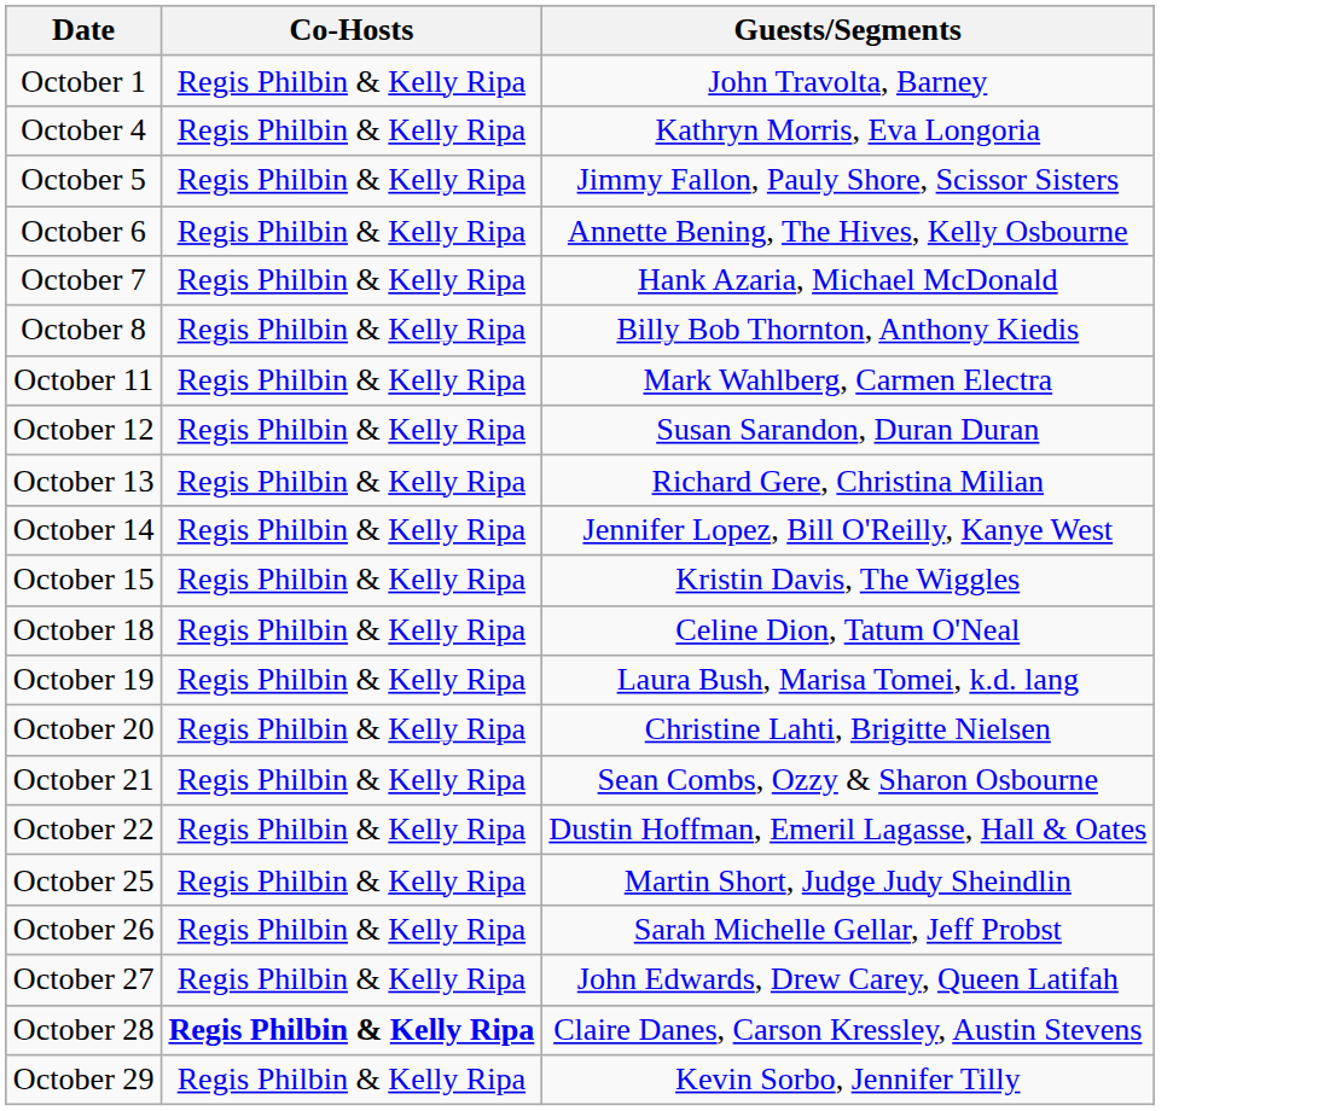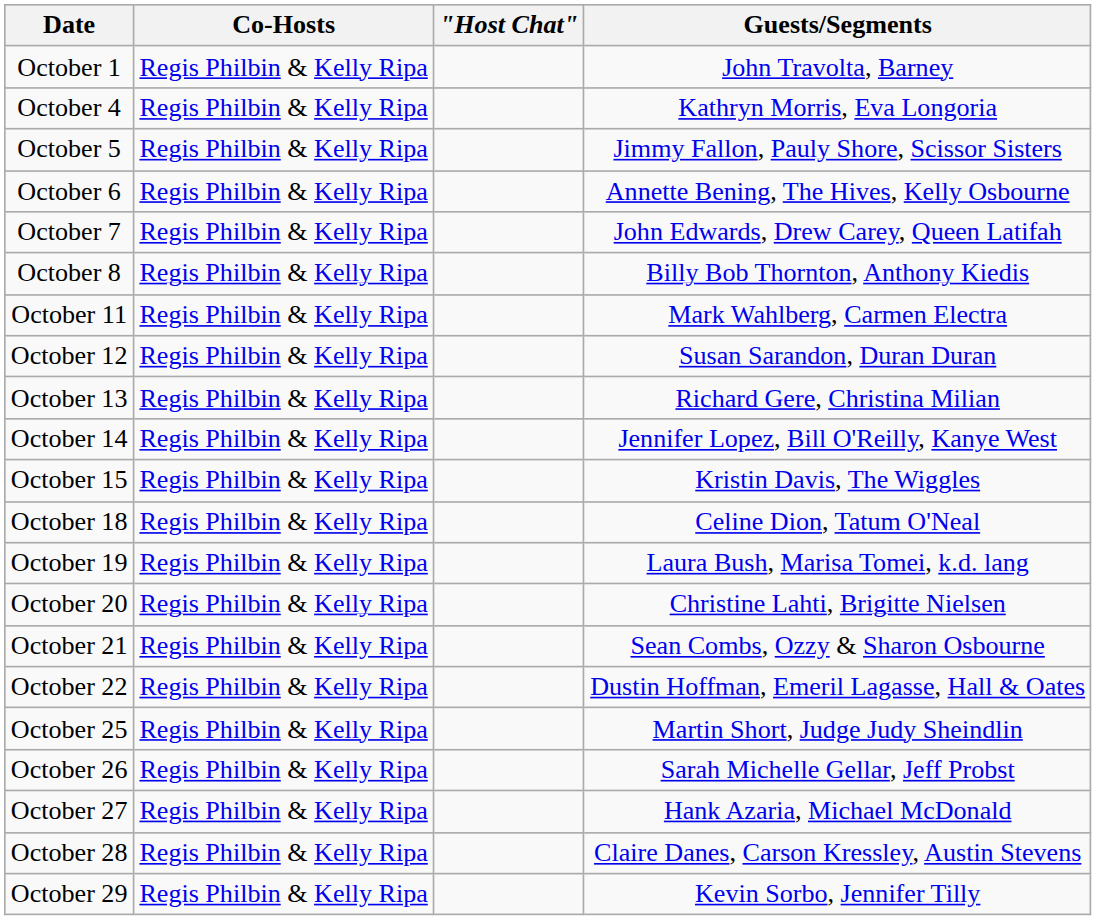+ column: "Host Chat"
October 7 | Guests/Segments: Hank Azaria, Michael McDonald -> John Edwards, Drew Carey, Queen Latifah
October 27 | Guests/Segments: John Edwards, Drew Carey, Queen Latifah -> Hank Azaria, Michael McDonald
October 28 | Co-Hosts: bold -> normal
